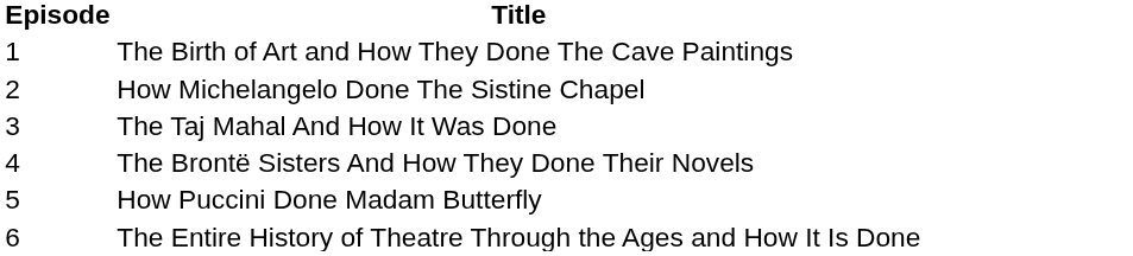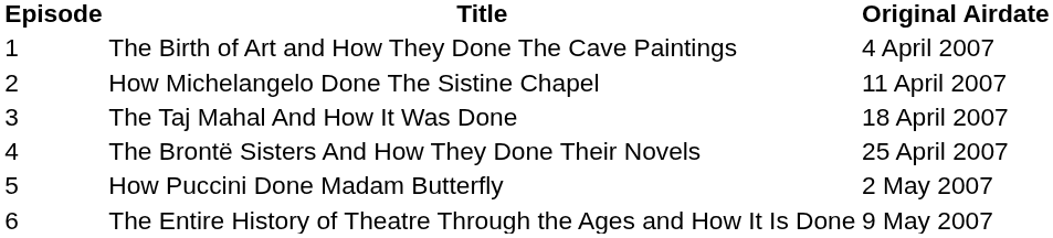+ column: Original Airdate | 4 April 2007 | 11 April 2007 | 18 April 2007 | 25 April 2007 | 2 May 2007 | 9 May 2007
